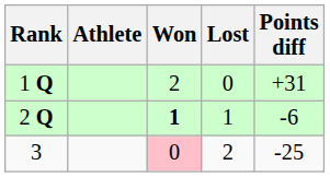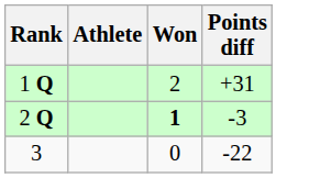- column: Lost | 0 | 1 | 2
2 Q | Points diff: -6 -> -3
3 | Won: pink background -> no background
3 | Points diff: -25 -> -22
